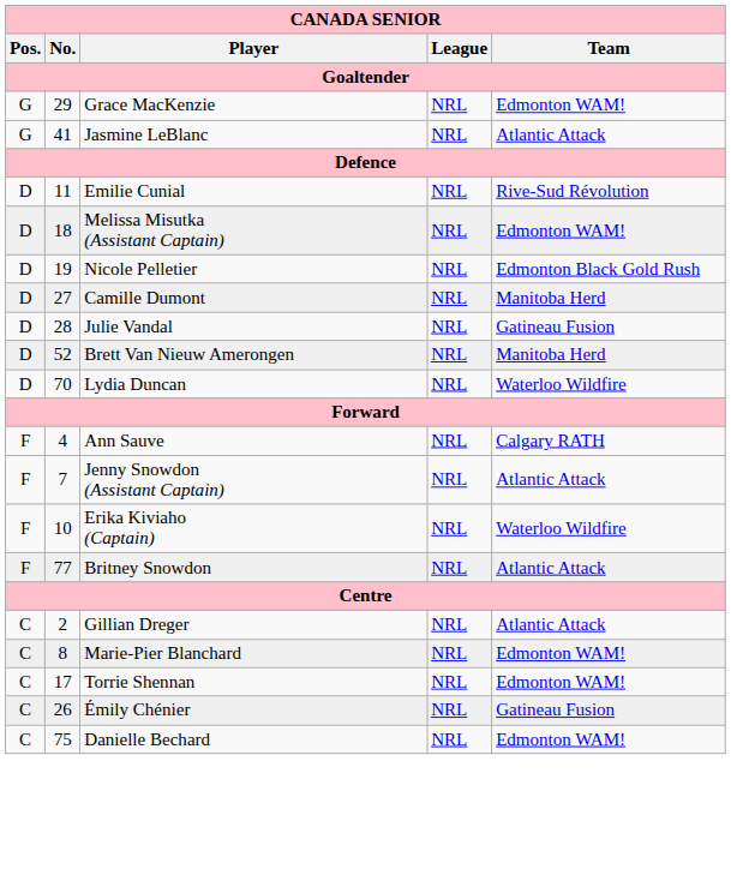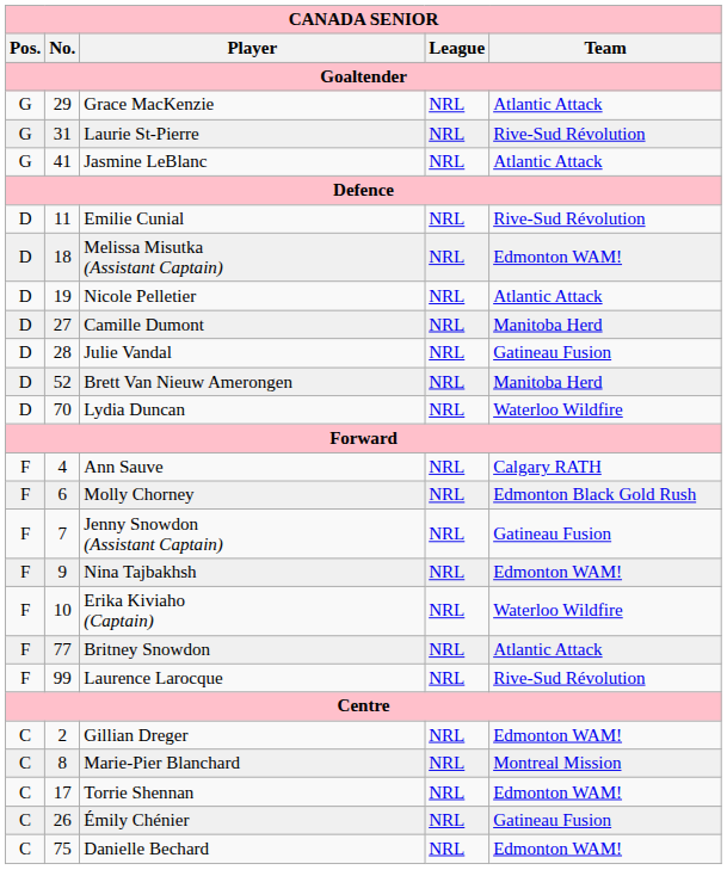Grace MacKenzie | Team: Edmonton WAM! -> Atlantic Attack
+ row: G | 31 | Laurie St-Pierre | NRL | Rive-Sud Révolution
Nicole Pelletier | Team: Edmonton Black Gold Rush -> Atlantic Attack
+ row: F | 6 | Molly Chorney | NRL | Edmonton Black Gold Rush
Jenny Snowdon (Assistant Captain) | Team: Atlantic Attack -> Gatineau Fusion
+ row: F | 9 | Nina Tajbakhsh | NRL | Edmonton WAM!
+ row: F | 99 | Laurence Larocque | NRL | Rive-Sud Révolution
Gillian Dreger | Team: Atlantic Attack -> Edmonton WAM!
Marie-Pier Blanchard | Team: Edmonton WAM! -> Montreal Mission
